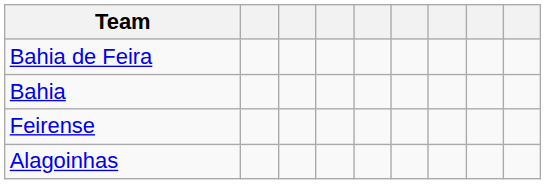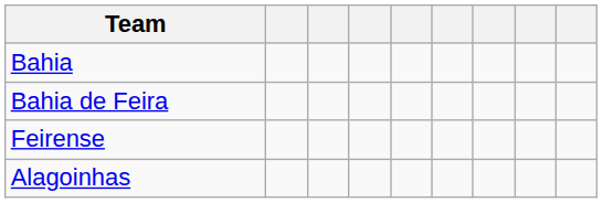rows swapped: Bahia <-> Bahia de Feira
